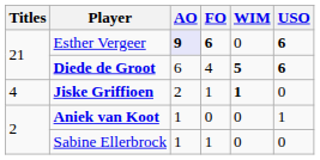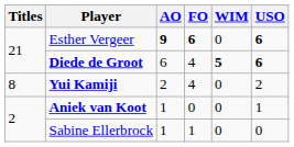Esther Vergeer | AO: lavender background -> no background
+ row: 8 | Yui Kamiji | 2 | 4 | 0 | 2
- row: 4 | Jiske Griffioen | 2 | 1 | 1 | 0
